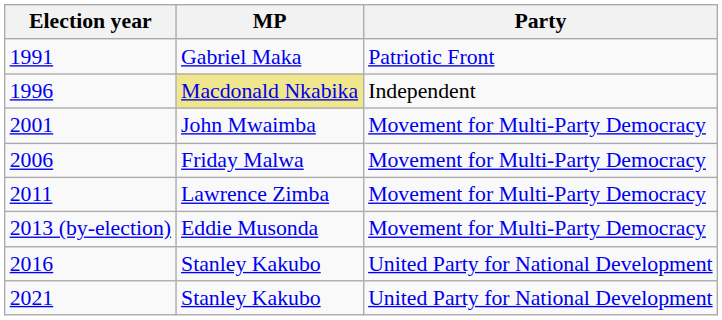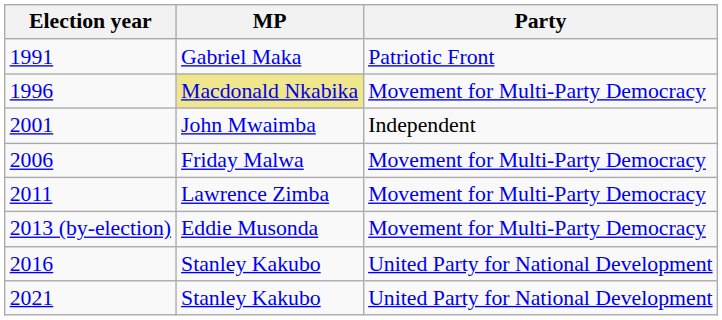1996 | Party: Independent -> Movement for Multi-Party Democracy
2001 | Party: Movement for Multi-Party Democracy -> Independent
